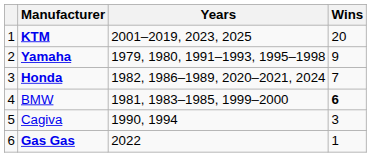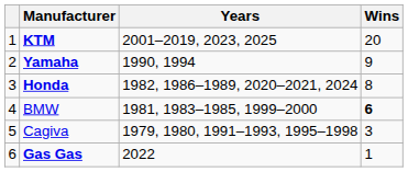Yamaha | Years: 1979, 1980, 1991–1993, 1995–1998 -> 1990, 1994
Honda | Wins: 7 -> 8
Cagiva | Years: 1990, 1994 -> 1979, 1980, 1991–1993, 1995–1998
